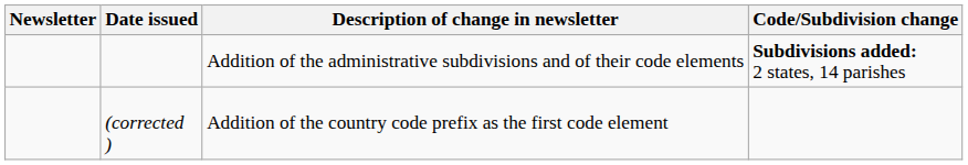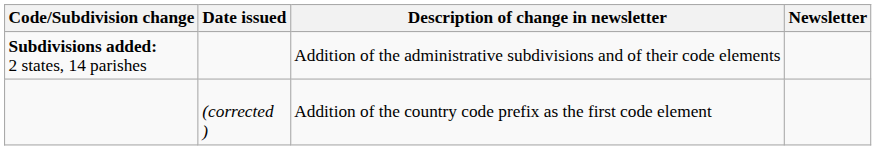columns swapped: Newsletter <-> Code/Subdivision change
